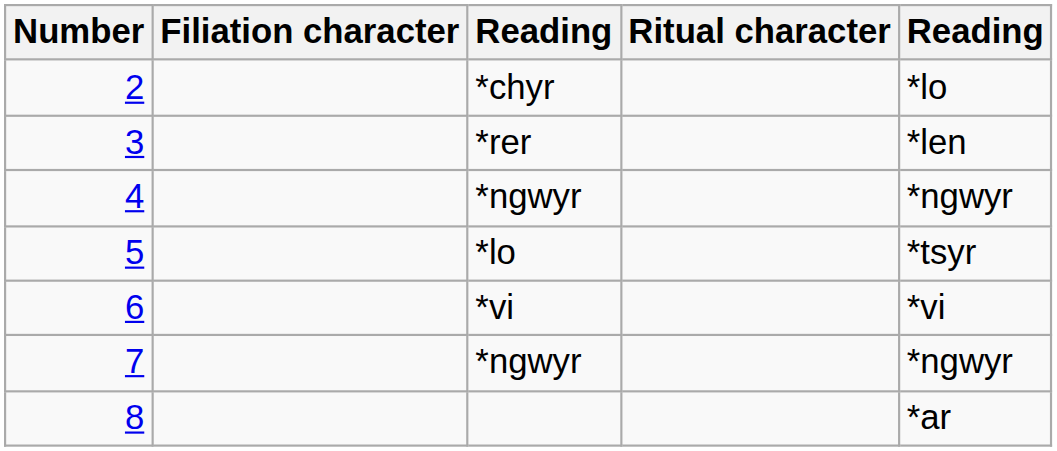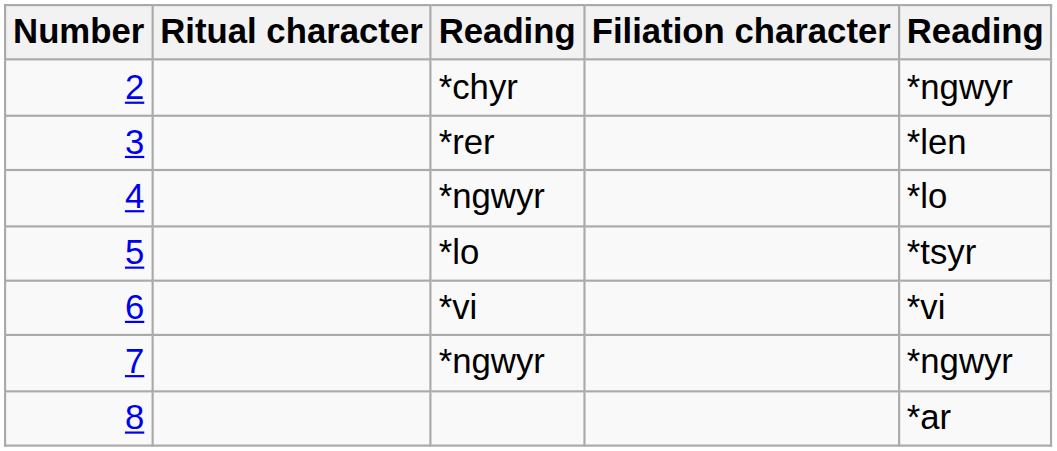columns swapped: Ritual character <-> Filiation character
2 | column 5: *lo -> *ngwyr
4 | column 5: *ngwyr -> *lo
